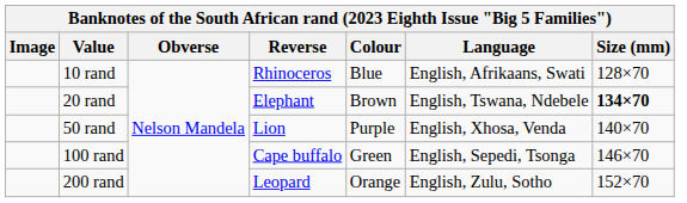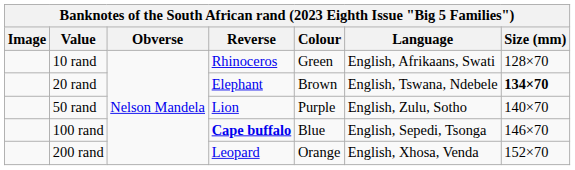10 rand | Colour: Blue -> Green
50 rand | Language: English, Xhosa, Venda -> English, Zulu, Sotho
100 rand | Reverse: normal -> bold
100 rand | Colour: Green -> Blue
200 rand | Language: English, Zulu, Sotho -> English, Xhosa, Venda
